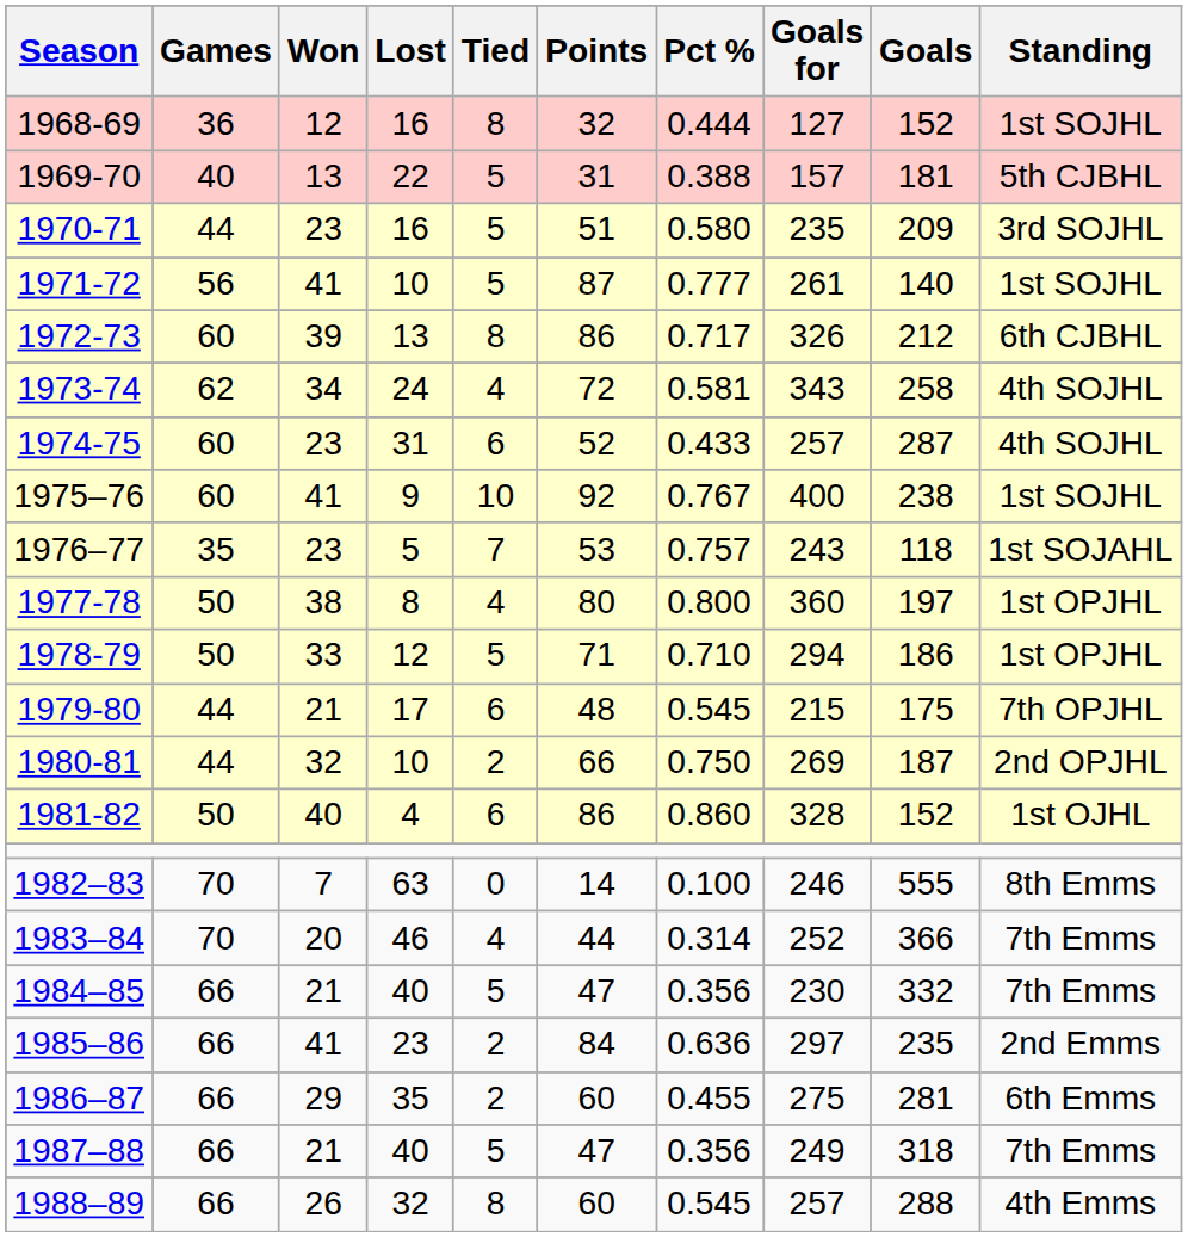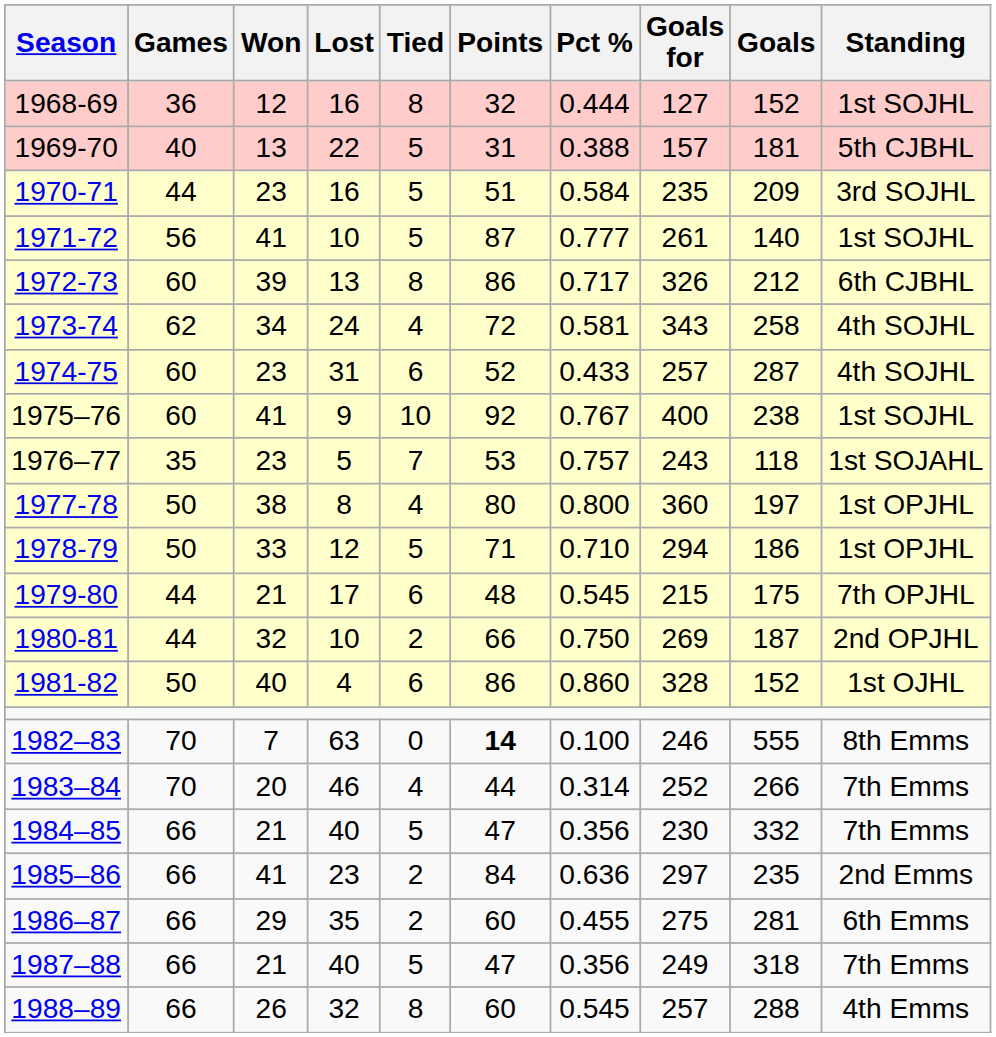1970-71 | Pct %: 0.580 -> 0.584
1982–83 | Points: normal -> bold
1983–84 | Goals: 366 -> 266
